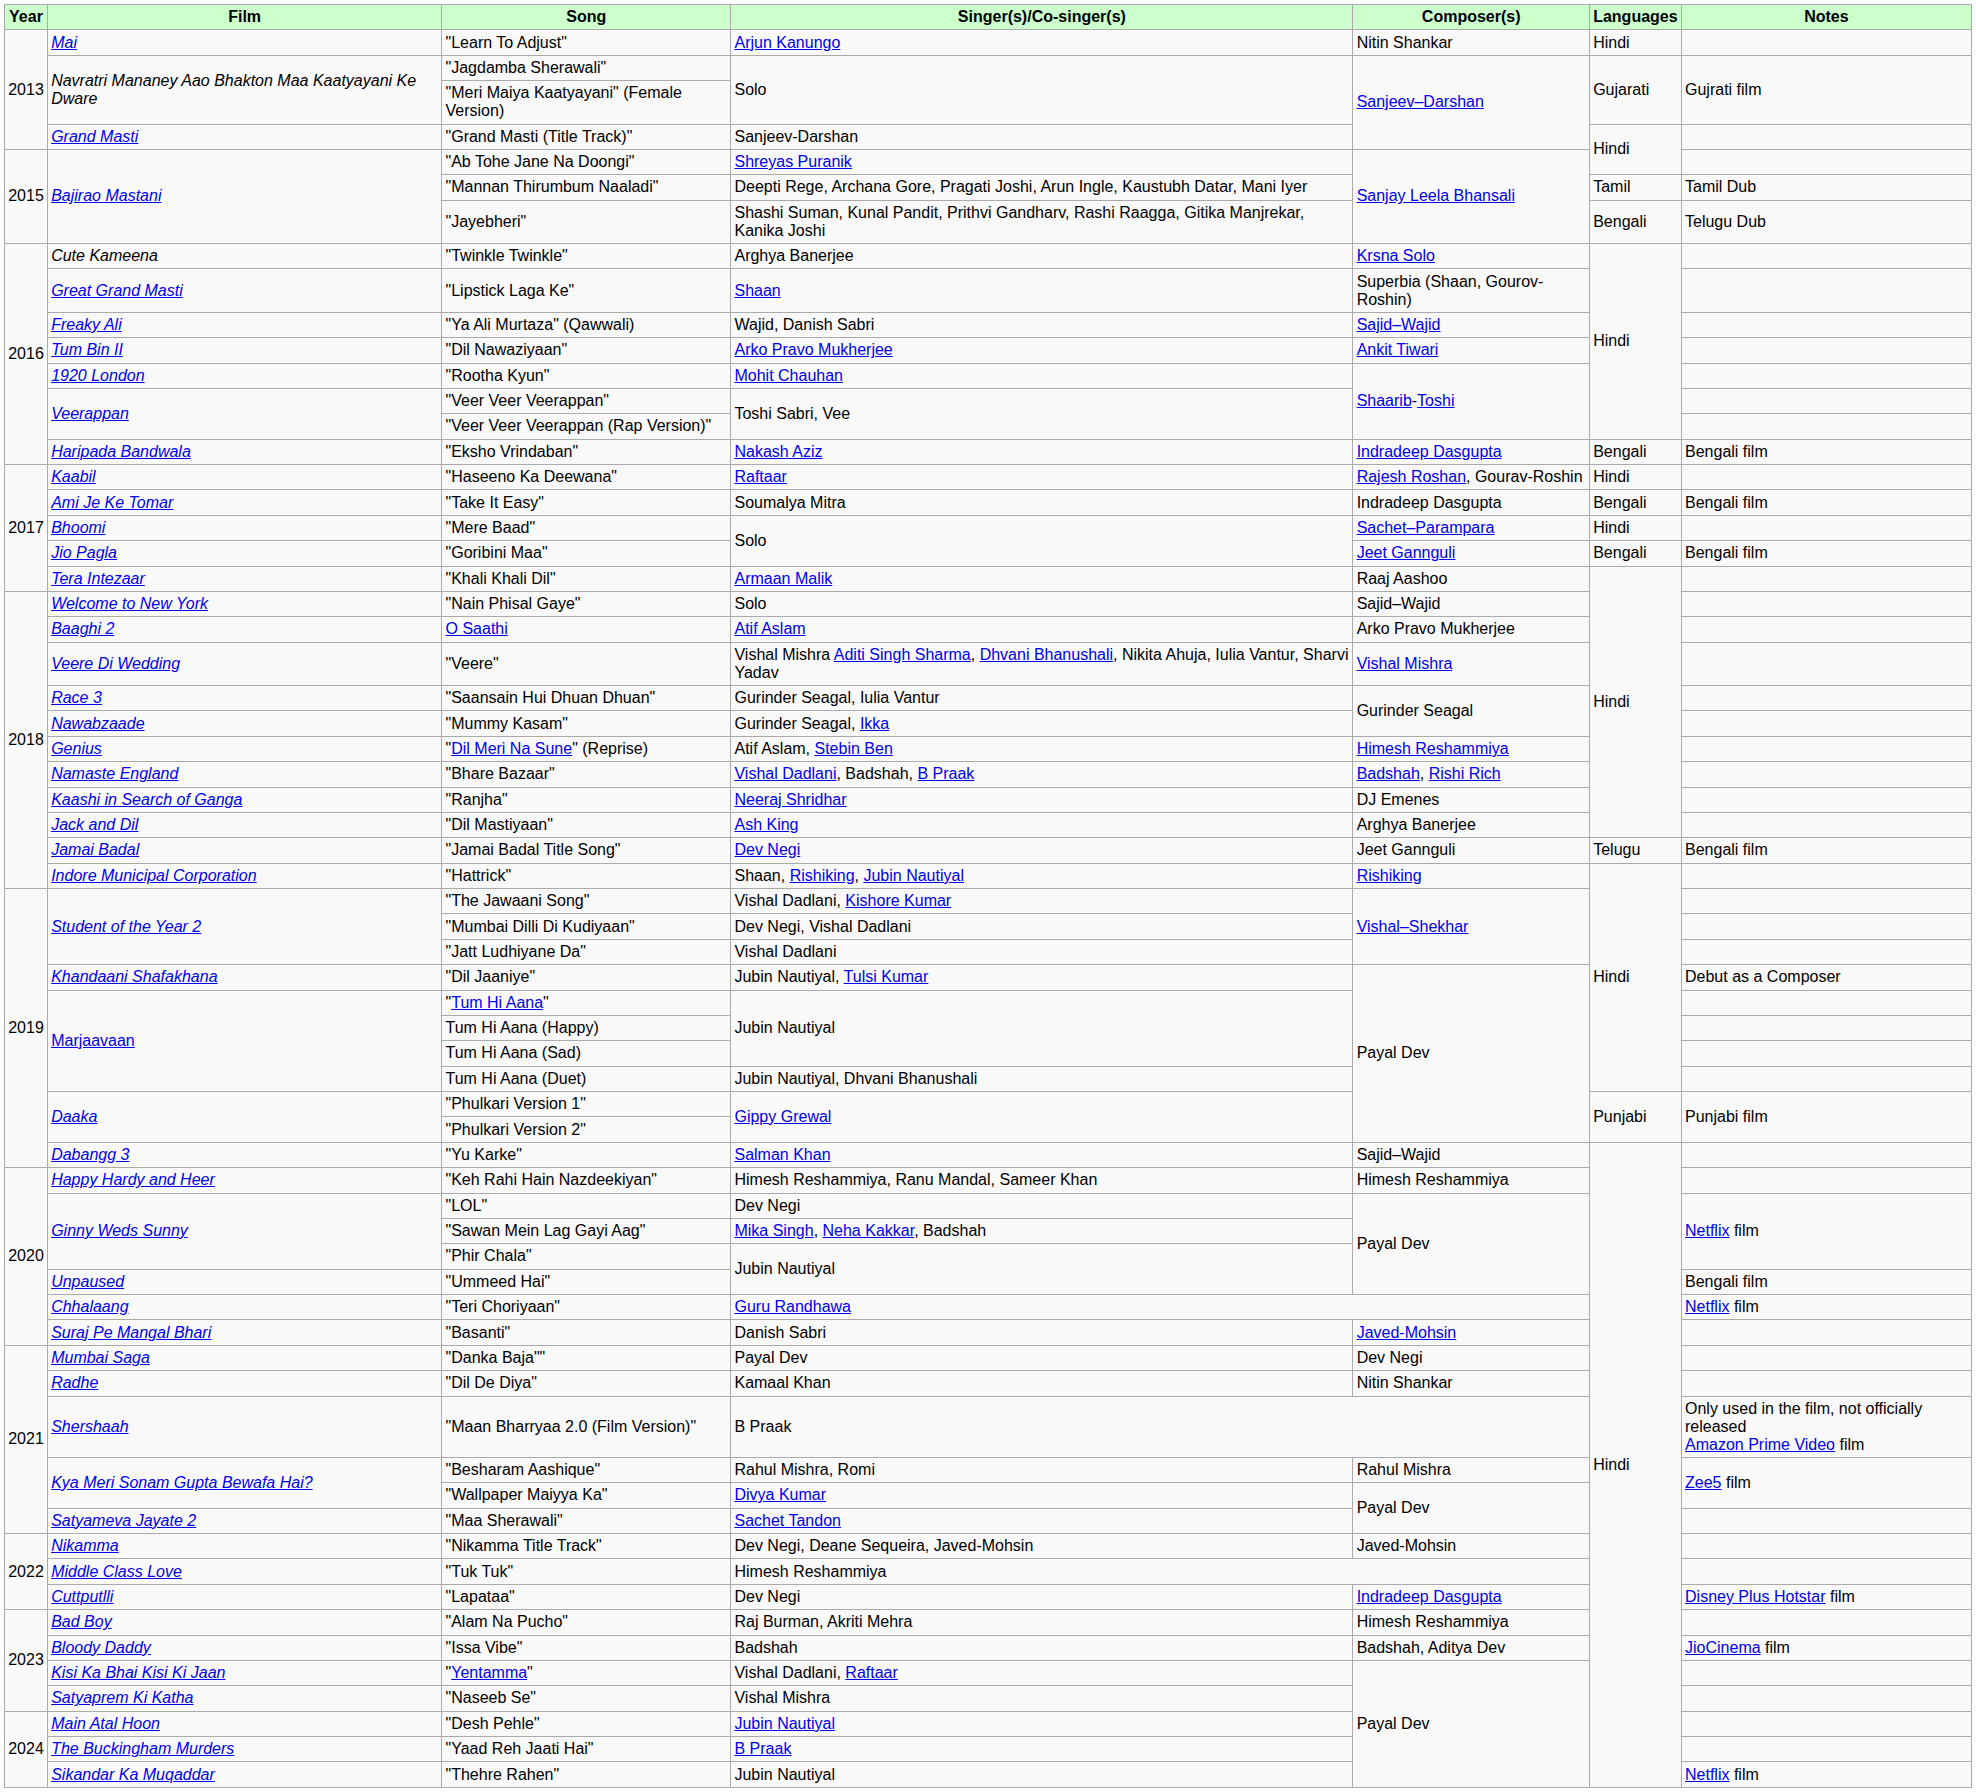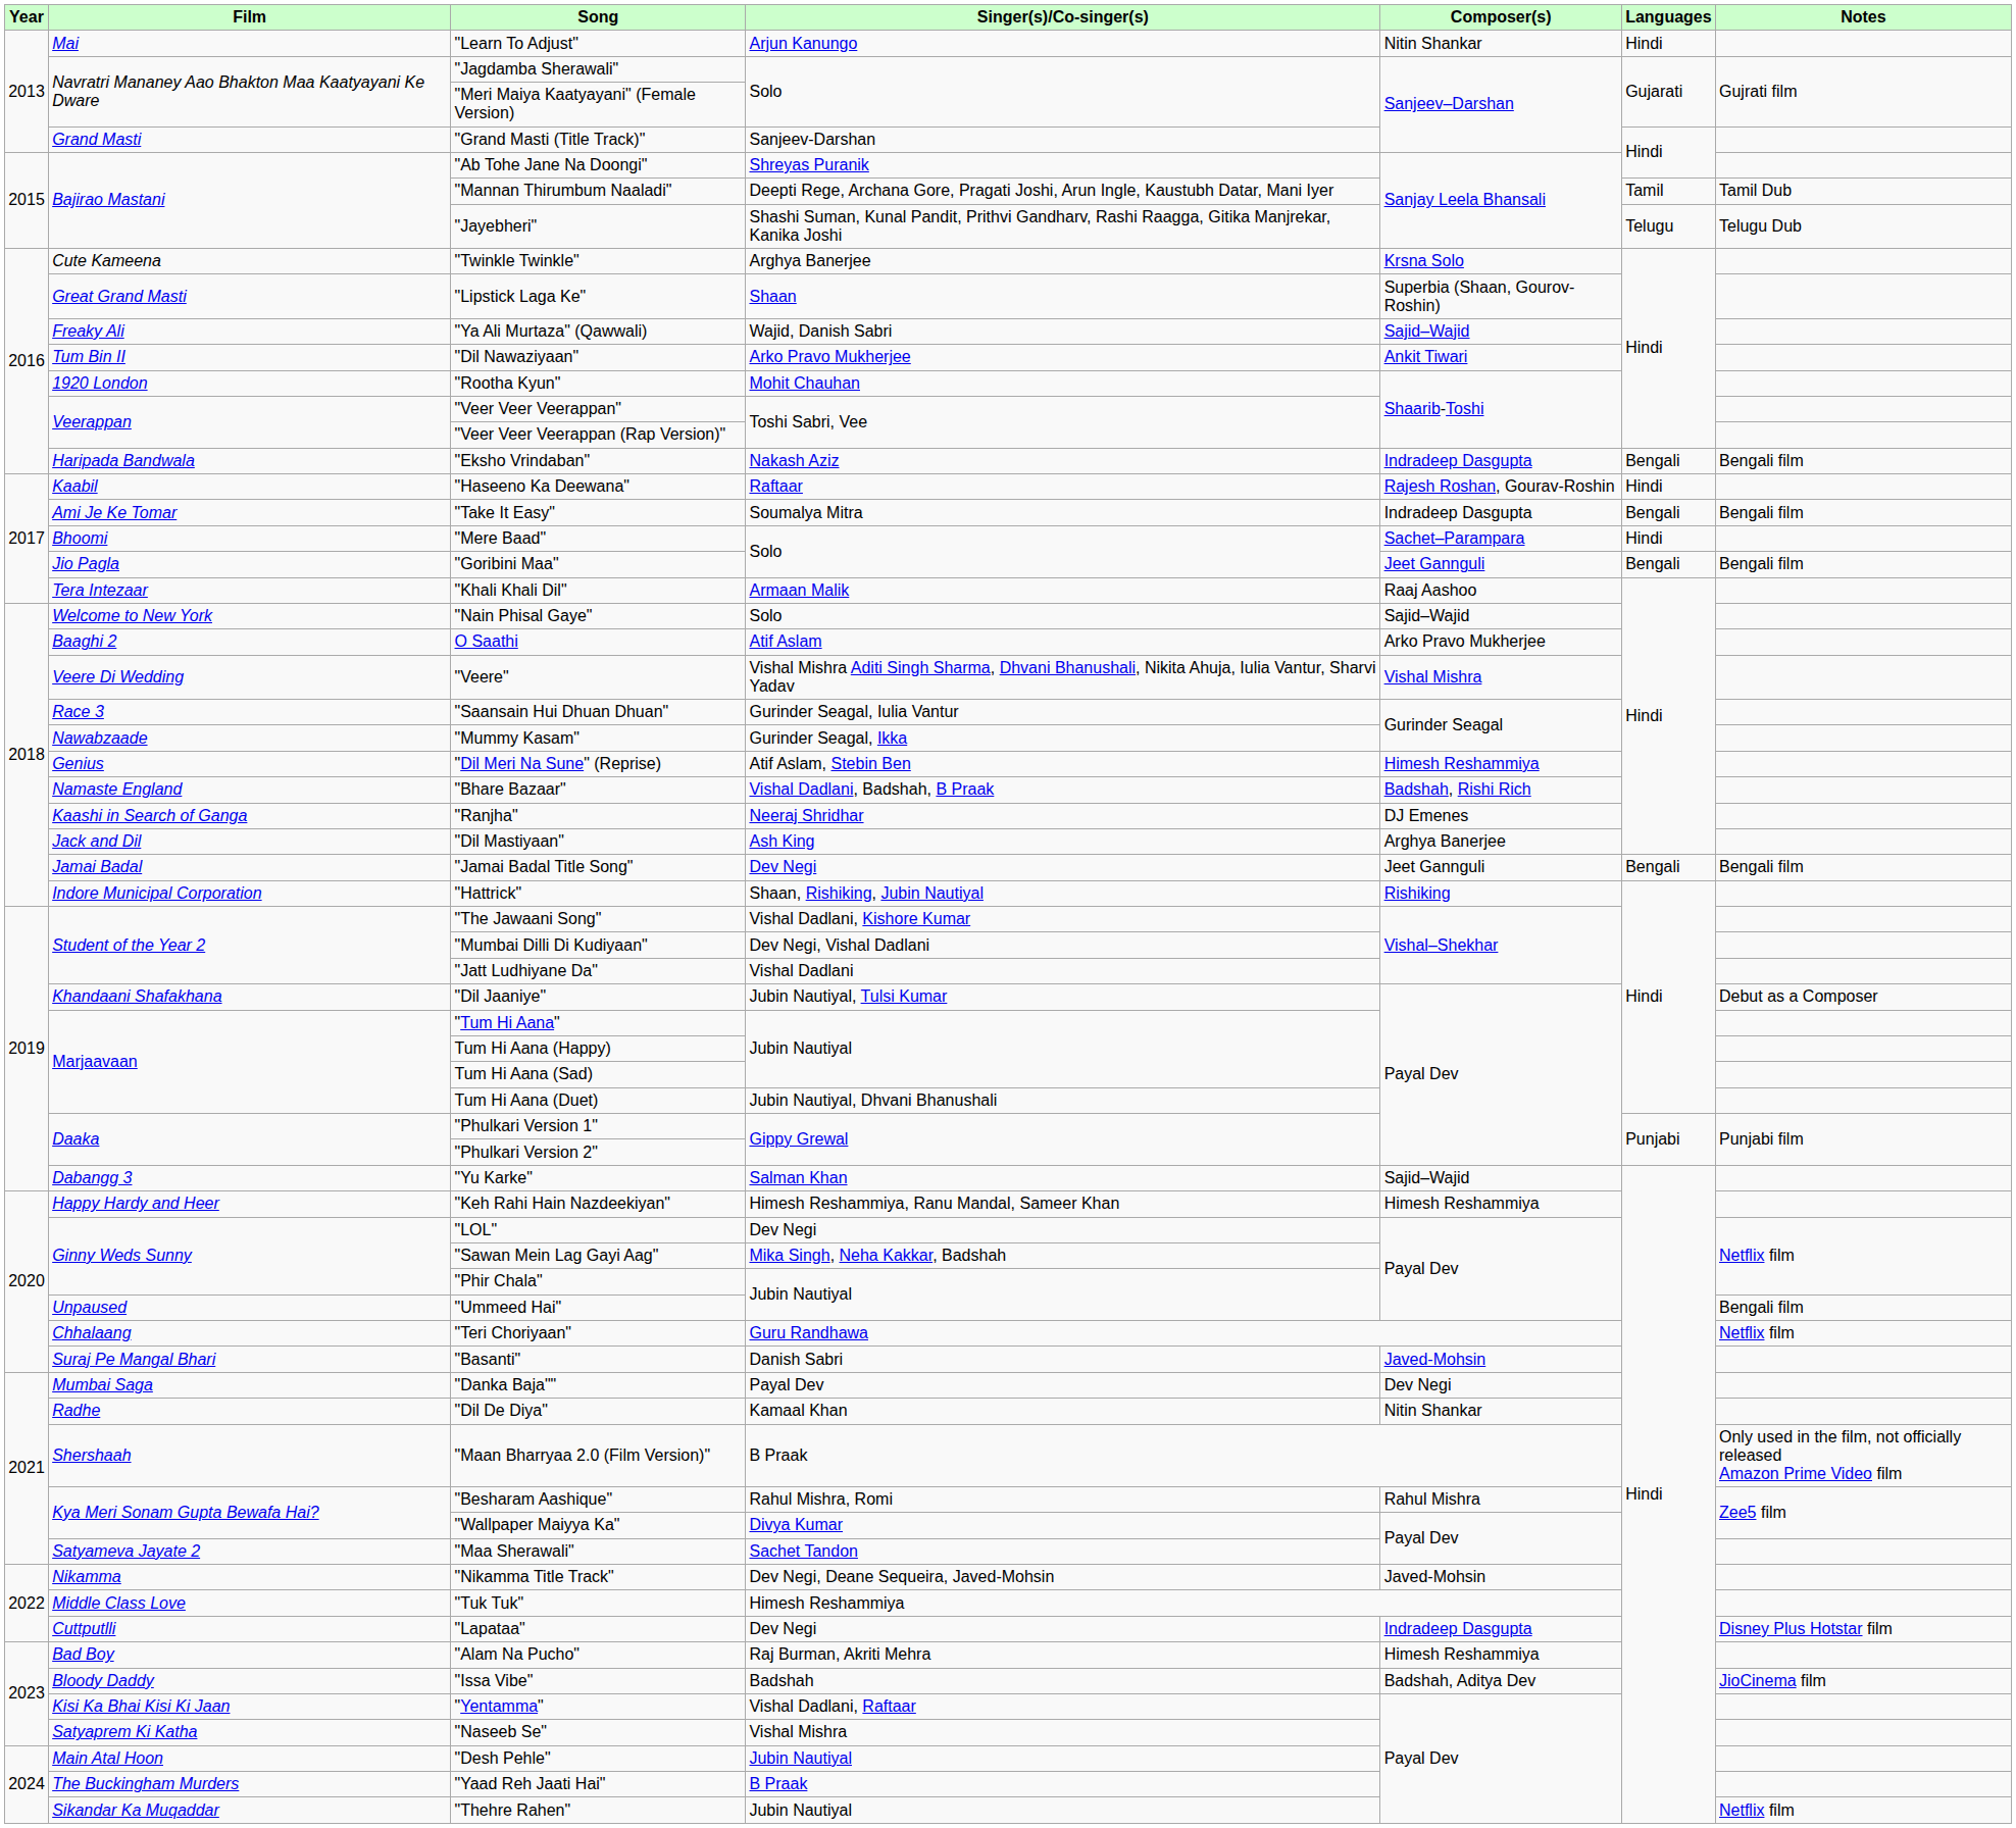"Jayebheri" | Languages: Bengali -> Telugu
"Jamai Badal Title Song" | Languages: Telugu -> Bengali
